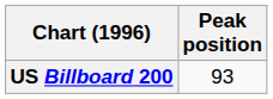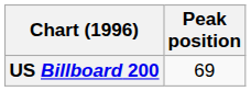US Billboard 200 | Peak position: 93 -> 69
